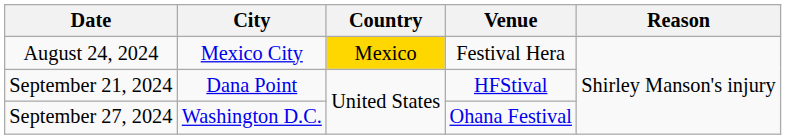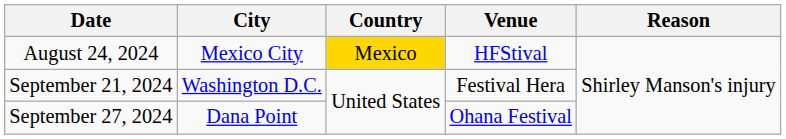August 24, 2024 | Venue: Festival Hera -> HFStival
September 21, 2024 | City: Dana Point -> Washington D.C.
September 21, 2024 | Venue: HFStival -> Festival Hera
September 27, 2024 | City: Washington D.C. -> Dana Point
